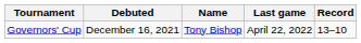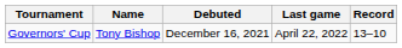columns swapped: Name <-> Debuted
